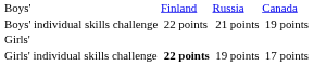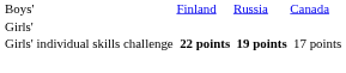- row: Boys' individual skills challenge | 22 points | 21 points | 19 points
Girls' individual skills challenge | column 5: normal -> bold
